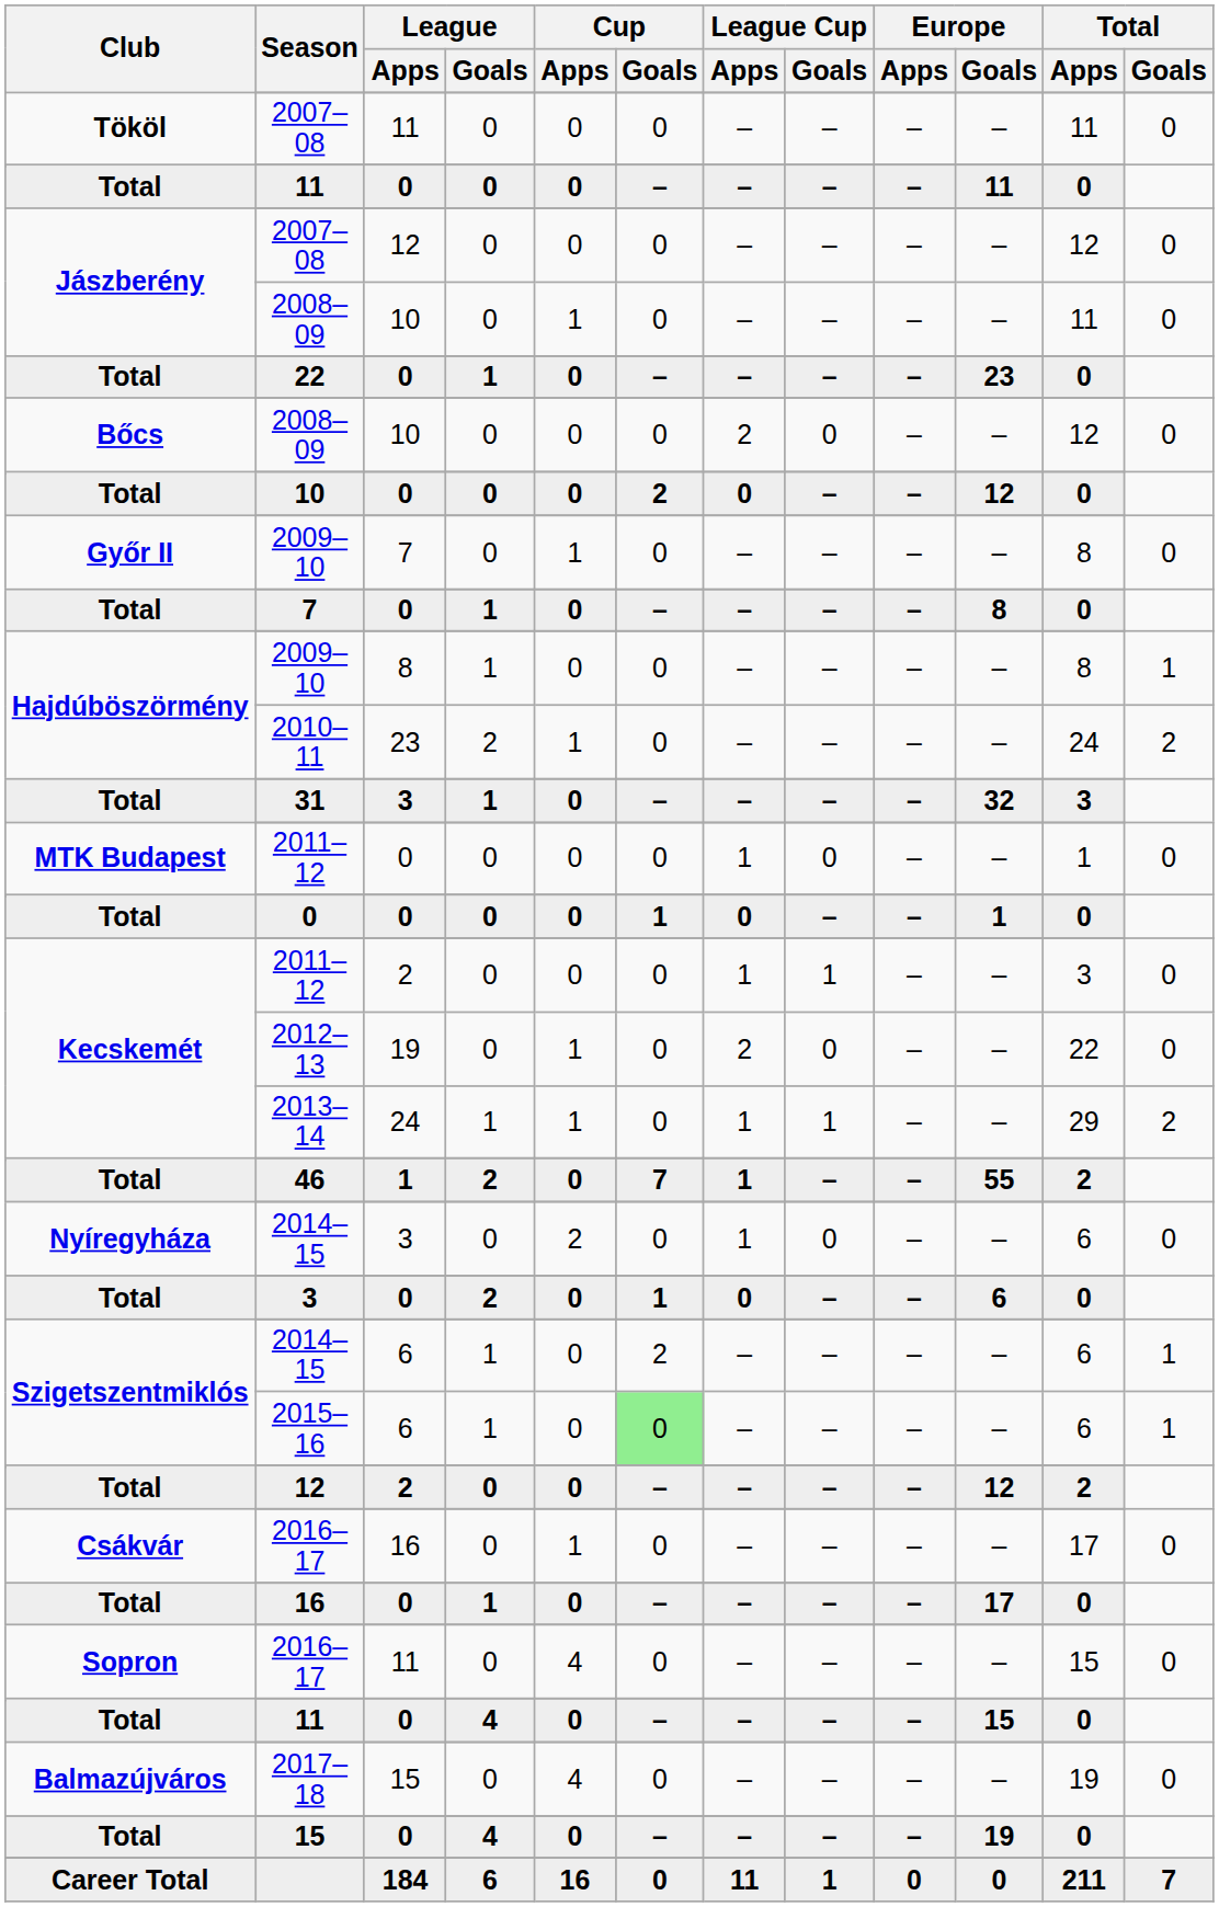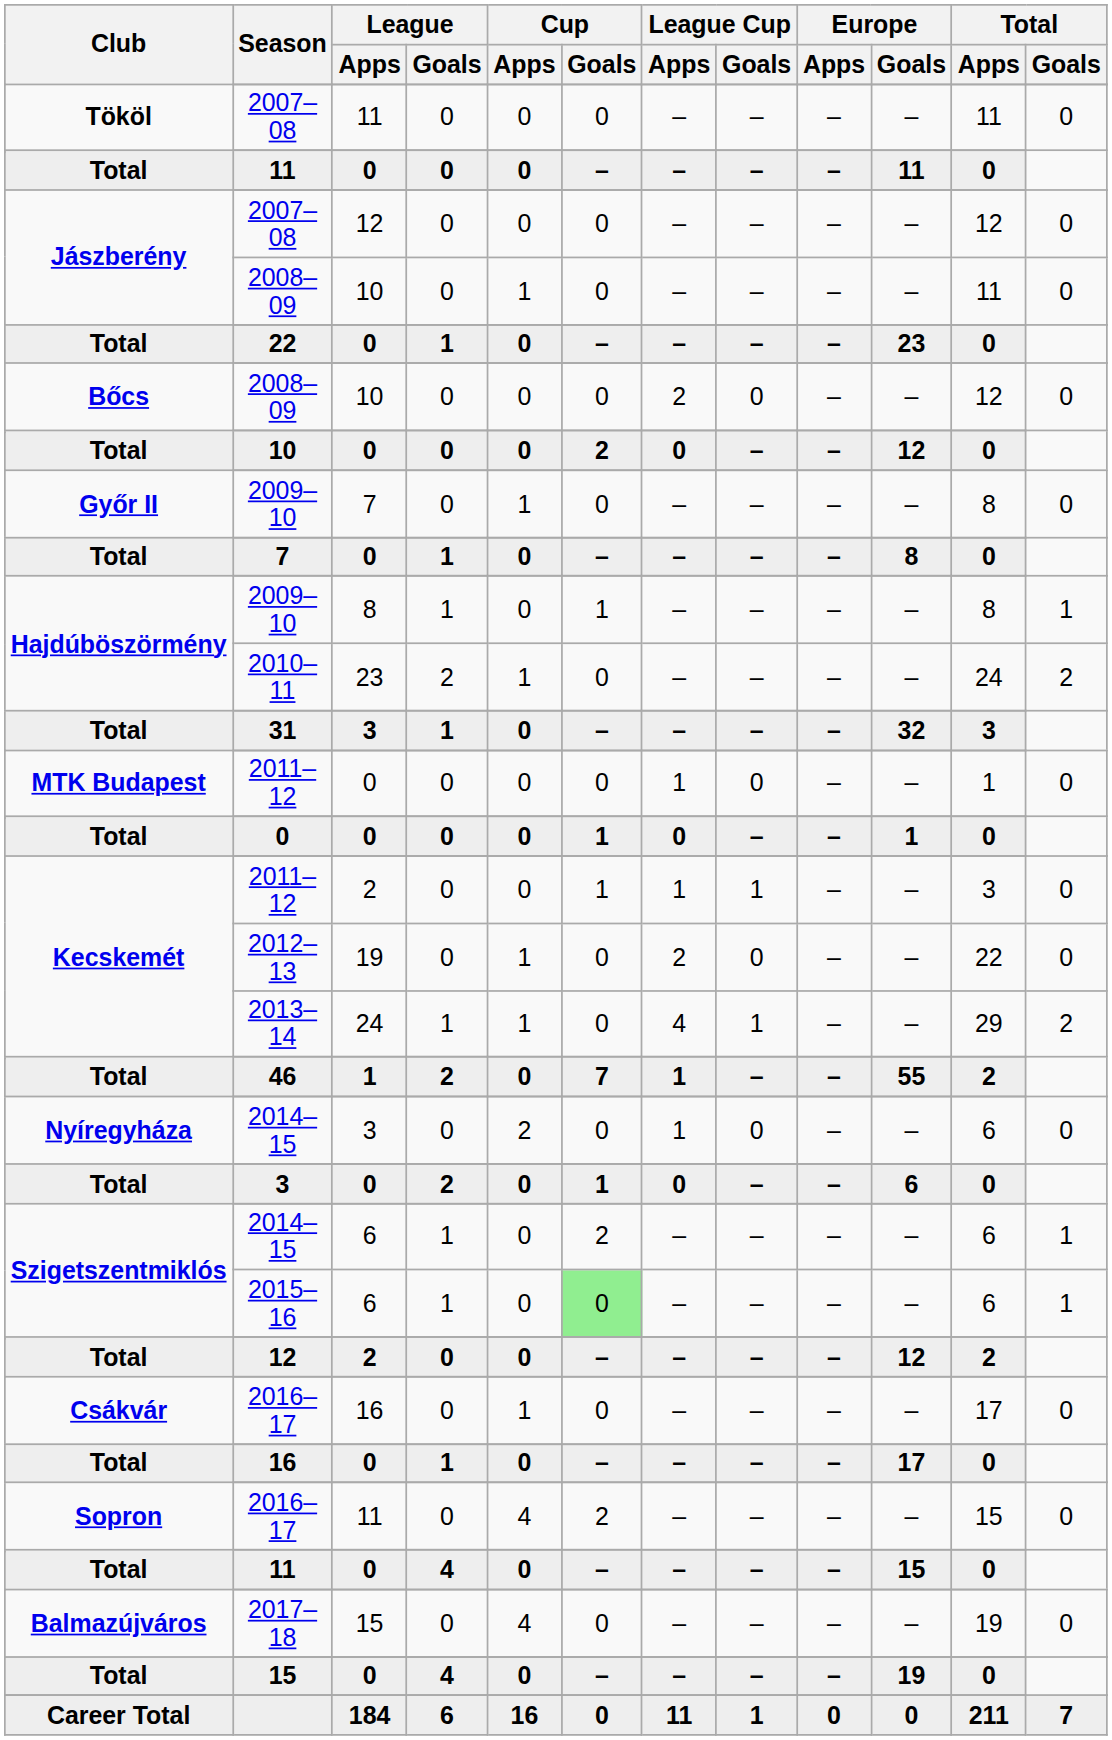Hajdúböszörmény / 2009–10 | Cup / Goals: 0 -> 1
Kecskemét / 2011–12 | Cup / Goals: 0 -> 1
2013–14 | League Cup / Apps: 1 -> 4
Sopron / 2016–17 | Cup / Goals: 0 -> 2
